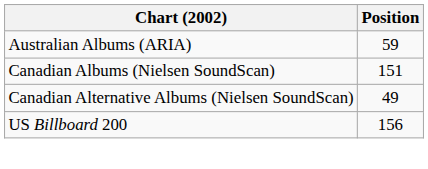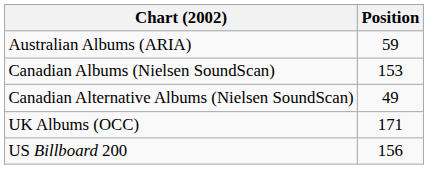Canadian Albums (Nielsen SoundScan) | Position: 151 -> 153
+ row: UK Albums (OCC) | 171
